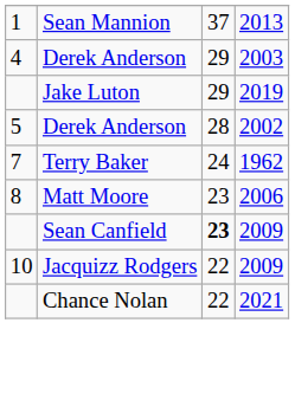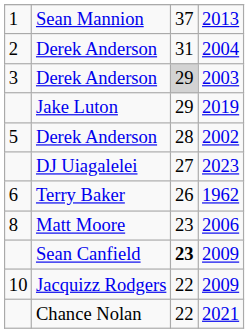+ row: 2 | Derek Anderson | 31 | 2004
2003 | column 1: 4 -> 3
2003 | column 3: no background -> lightgrey background
+ row: DJ Uiagalelei | 27 | 2023
1962 | column 1: 7 -> 6
1962 | column 3: 24 -> 26
